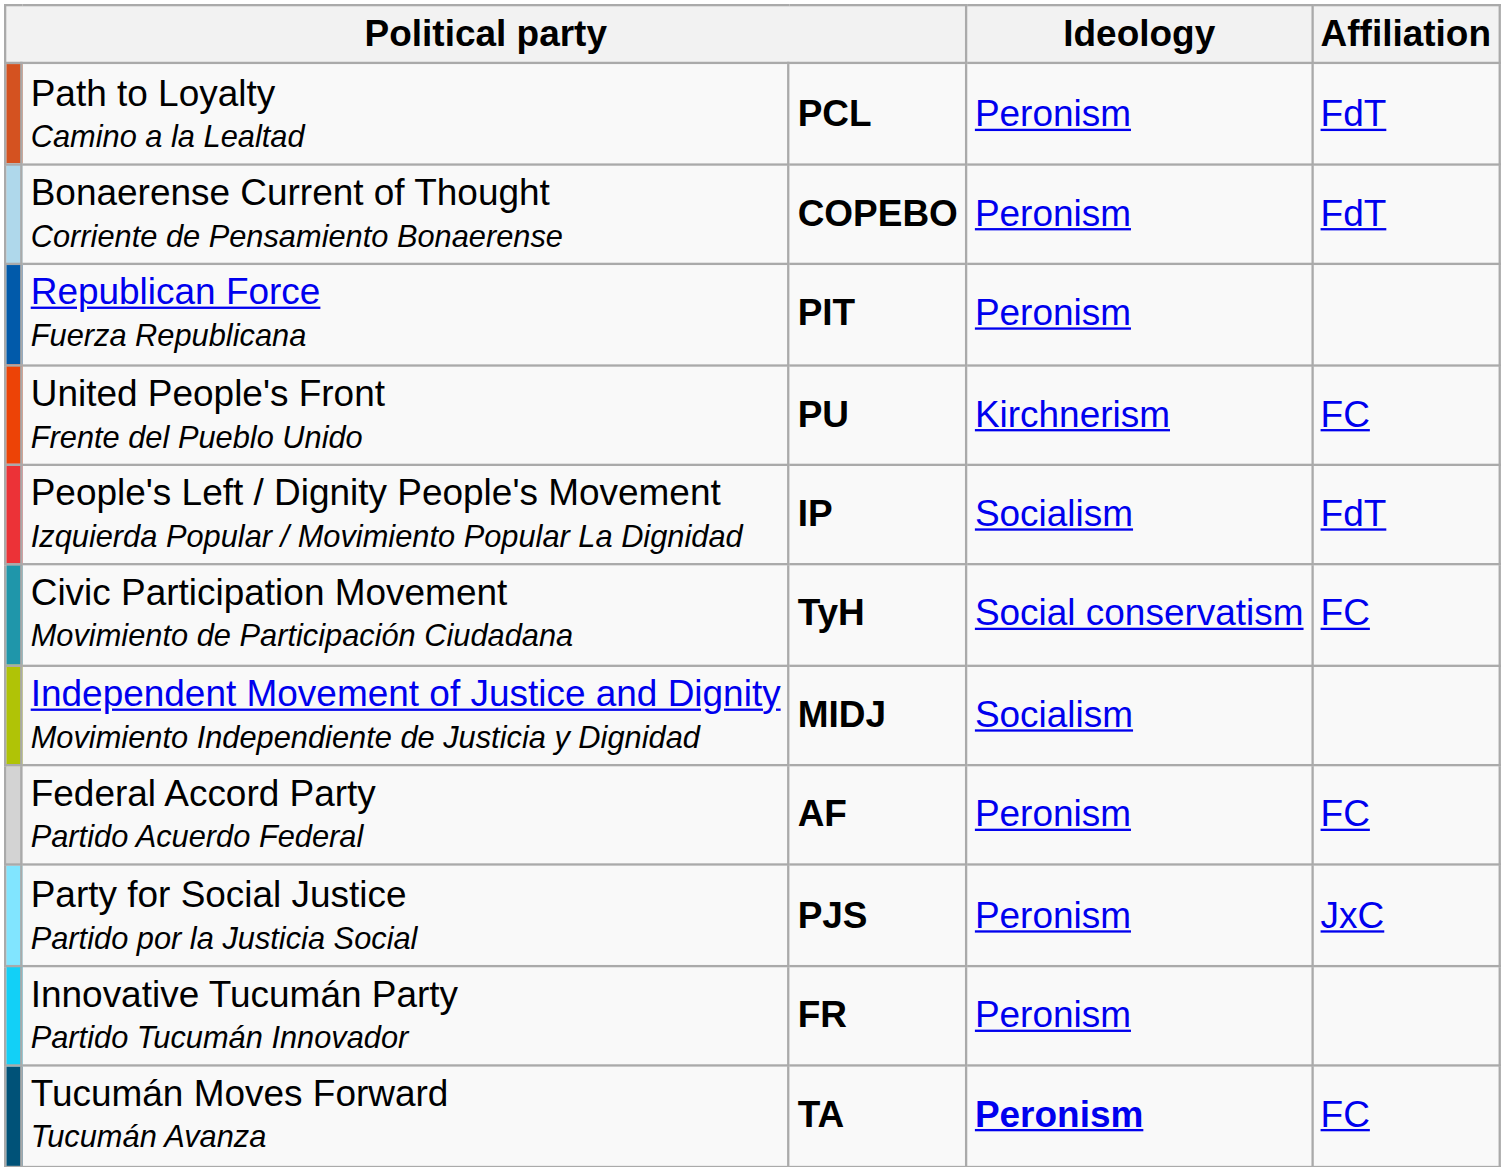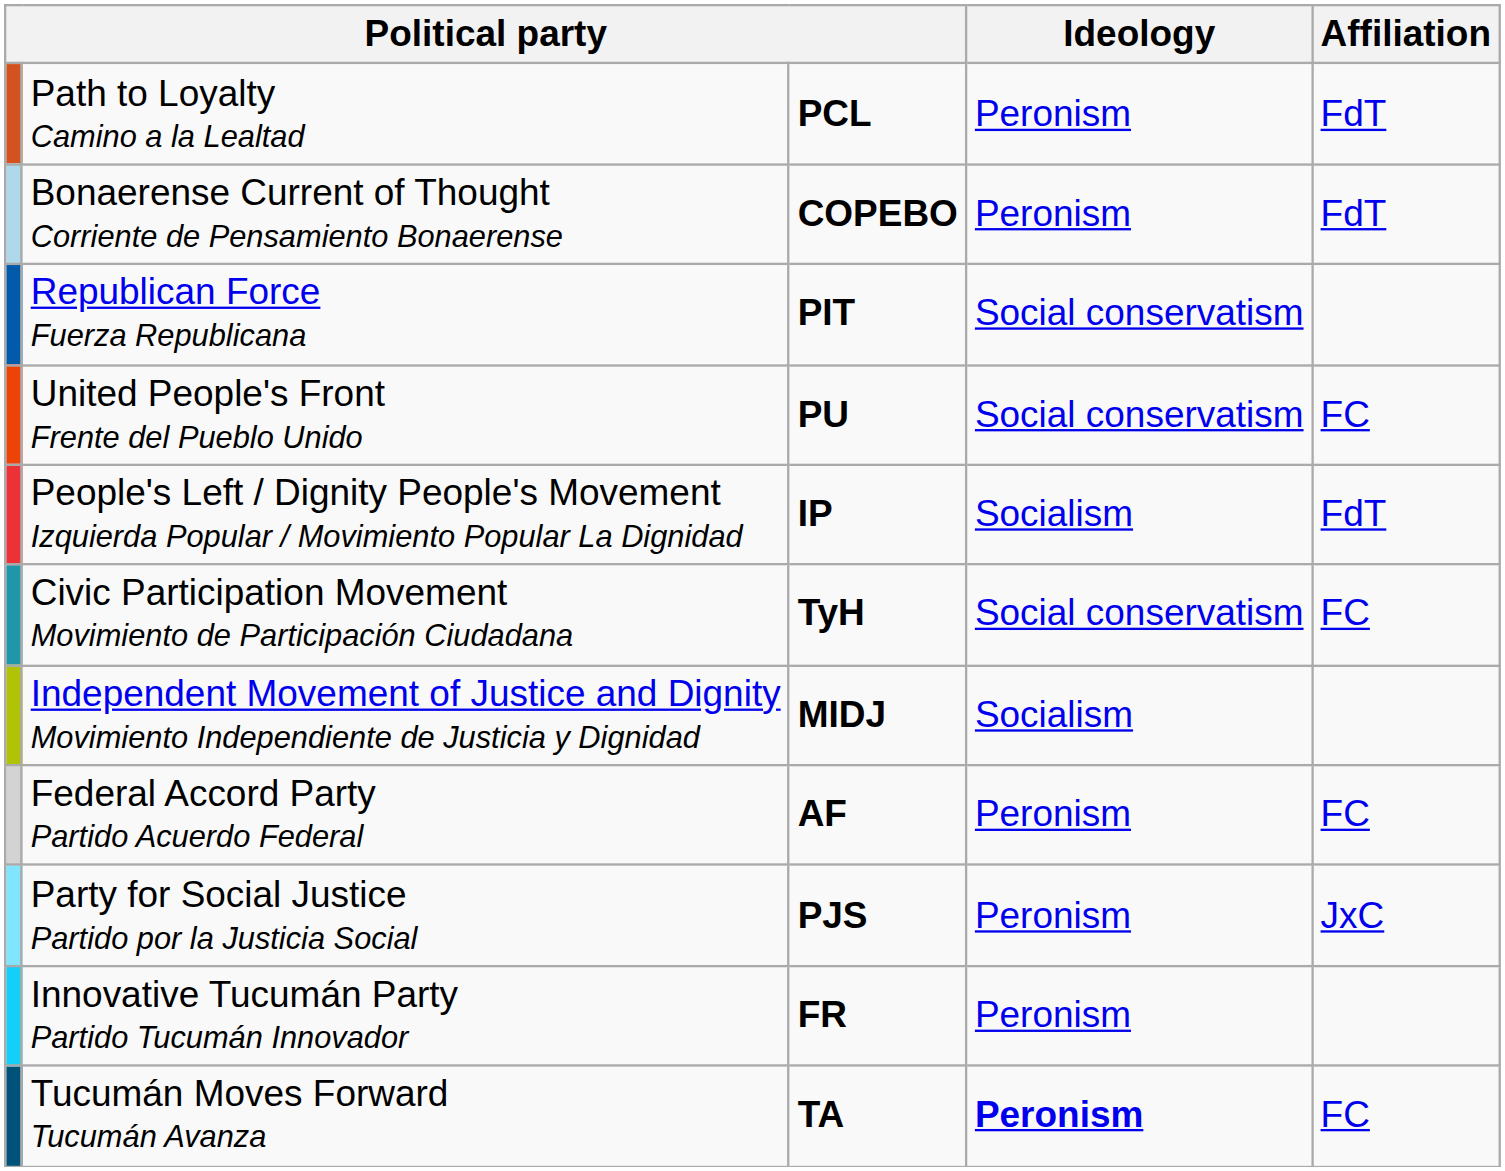Republican Force Fuerza Republicana | Ideology: Peronism -> Social conservatism
United People's Front Frente del Pueblo Unido | Ideology: Kirchnerism -> Social conservatism
